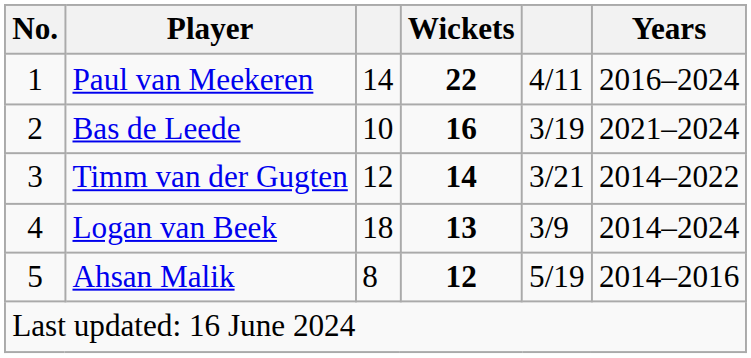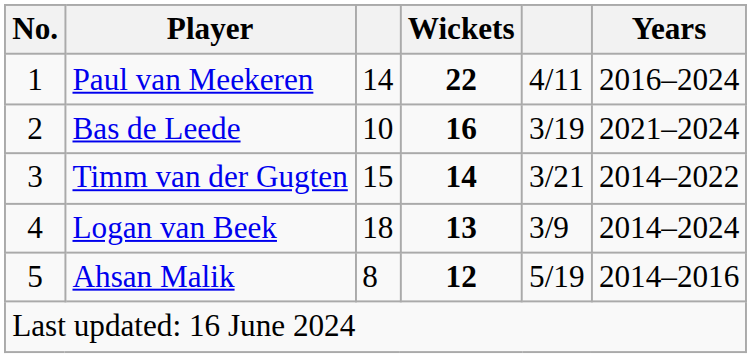Timm van der Gugten | column 3: 12 -> 15
